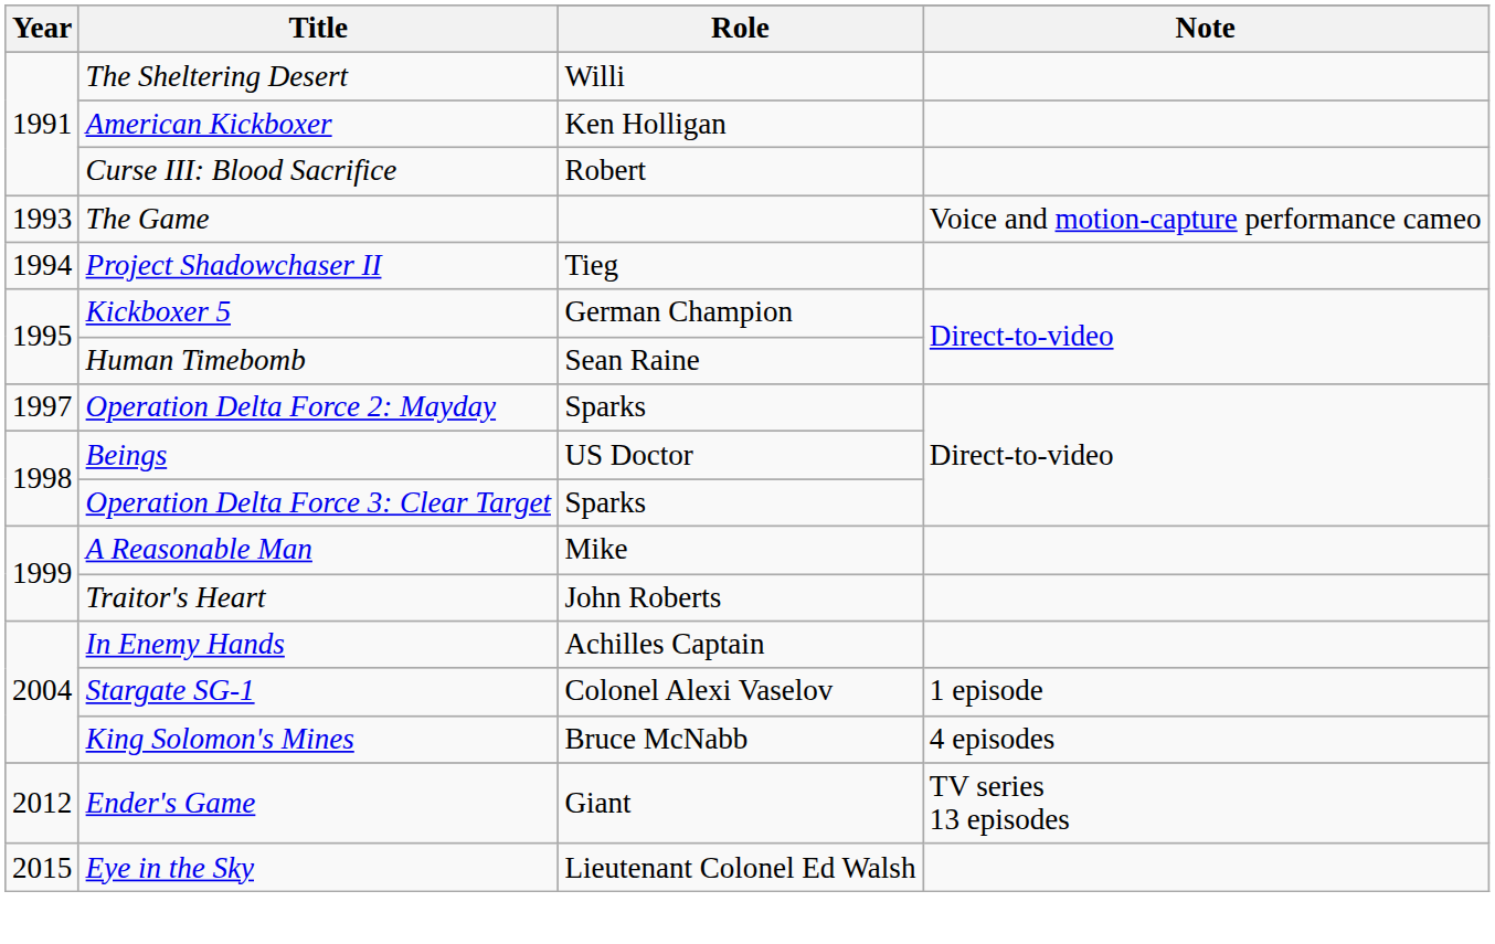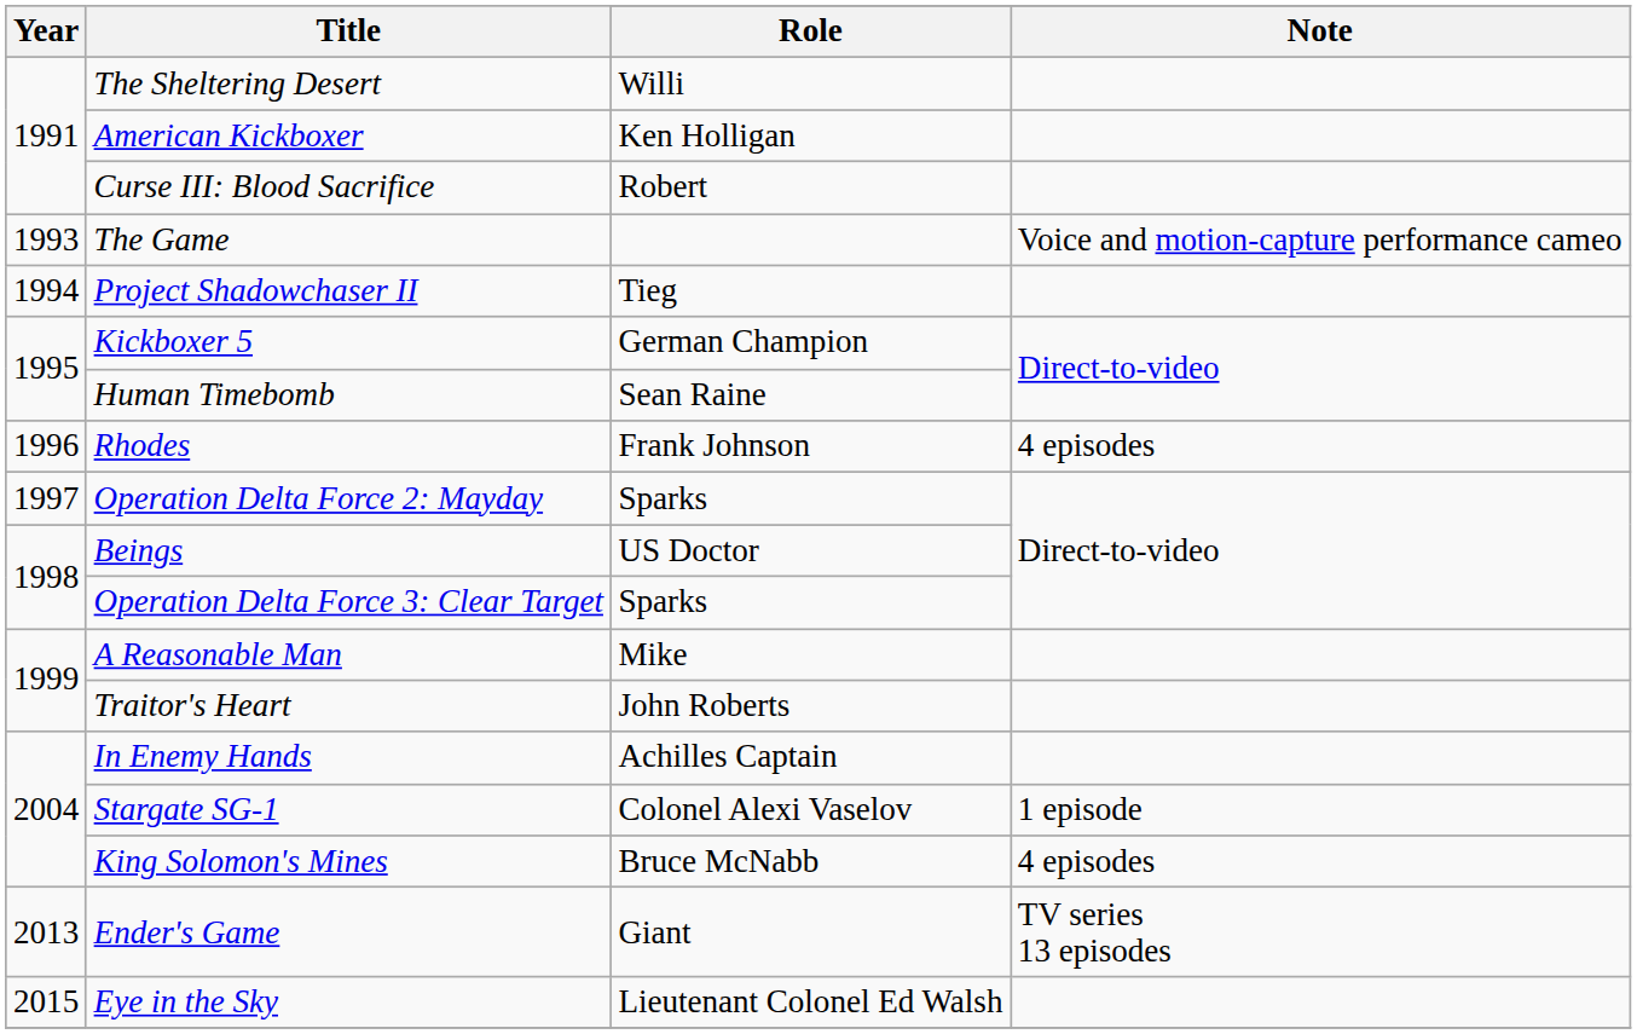+ row: 1996 | Rhodes | Frank Johnson | 4 episodes
Ender's Game | Year: 2012 -> 2013
